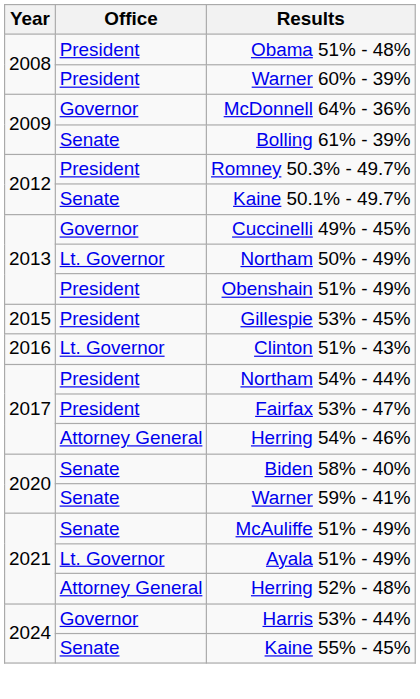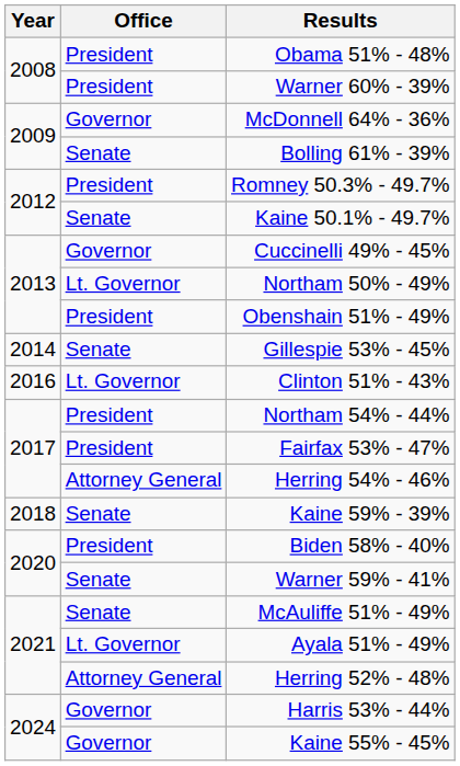Gillespie 53% - 45% | Year: 2015 -> 2014
Gillespie 53% - 45% | Office: President -> Senate
+ row: 2018 | Senate | Kaine 59% - 39%
Biden 58% - 40% | Office: Senate -> President
Kaine 55% - 45% | Office: Senate -> Governor
